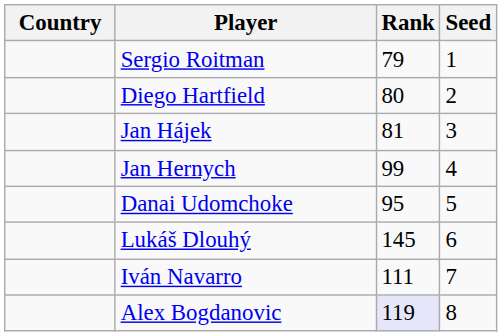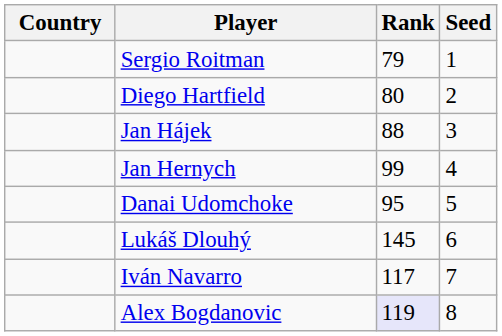Jan Hájek | Rank: 81 -> 88
Iván Navarro | Rank: 111 -> 117
